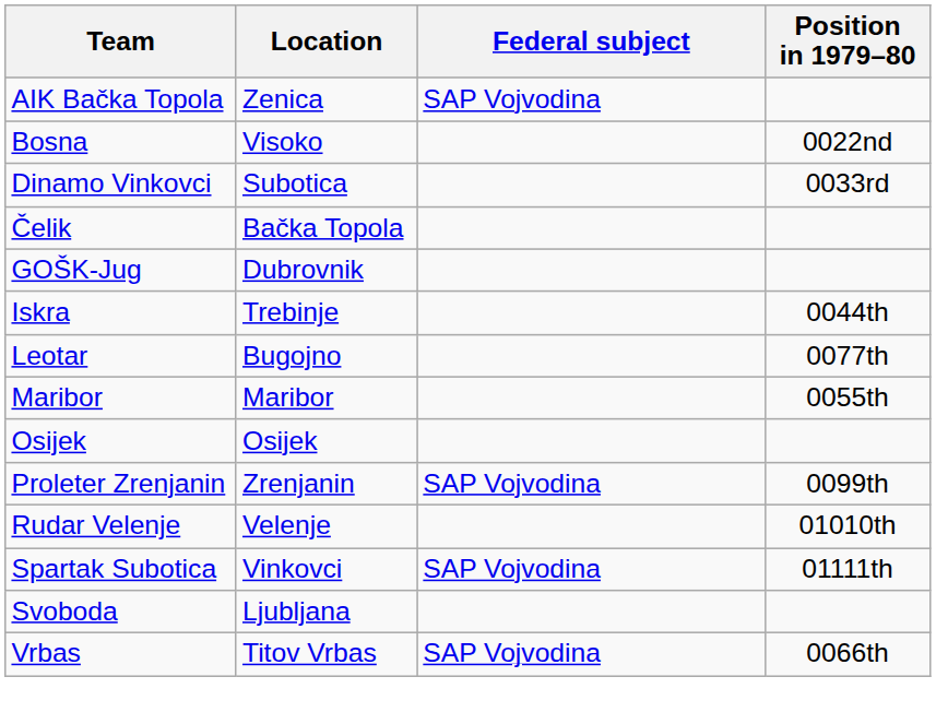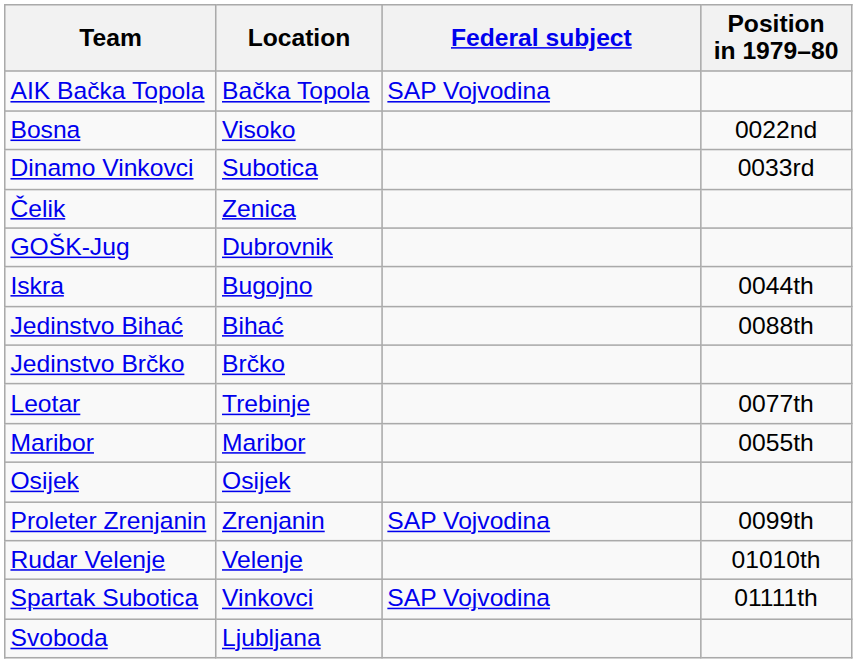AIK Bačka Topola | Location: Zenica -> Bačka Topola
Čelik | Location: Bačka Topola -> Zenica
Iskra | Location: Trebinje -> Bugojno
+ row: Jedinstvo Bihać | Bihać | 0088th
+ row: Jedinstvo Brčko | Brčko
Leotar | Location: Bugojno -> Trebinje
- row: Vrbas | Titov Vrbas | SAP Vojvodina | 0066th
